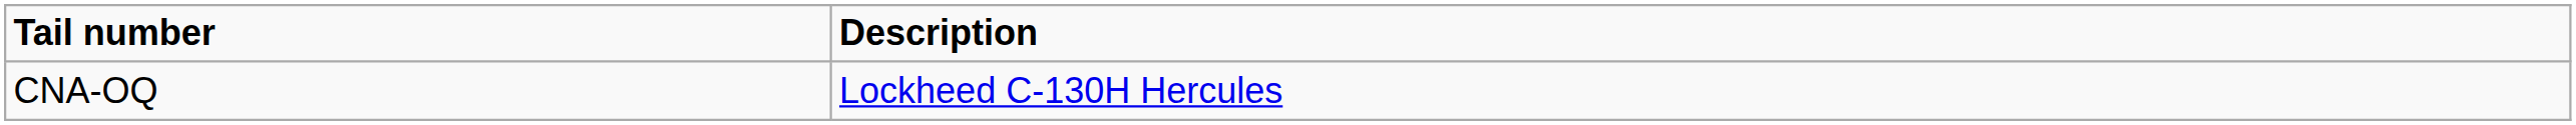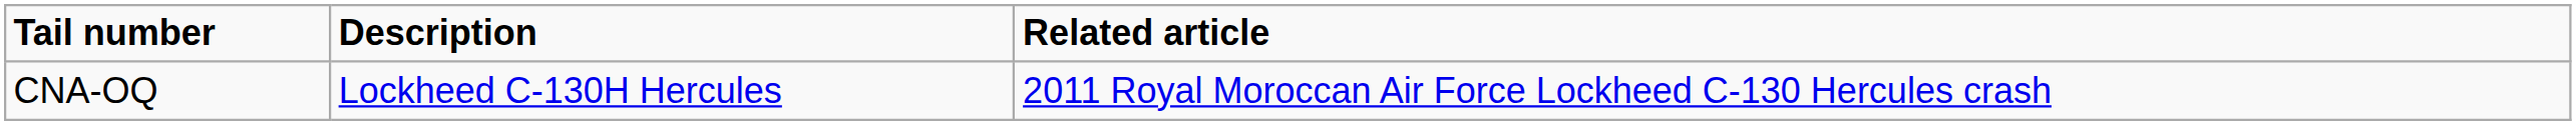+ column: Related article | 2011 Royal Moroccan Air Force Lockheed C-130 Hercules crash
